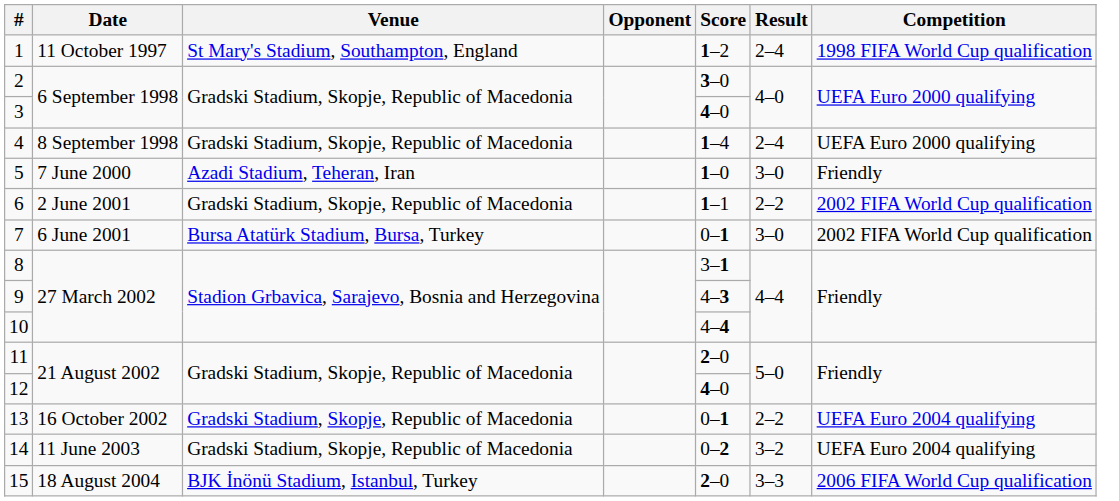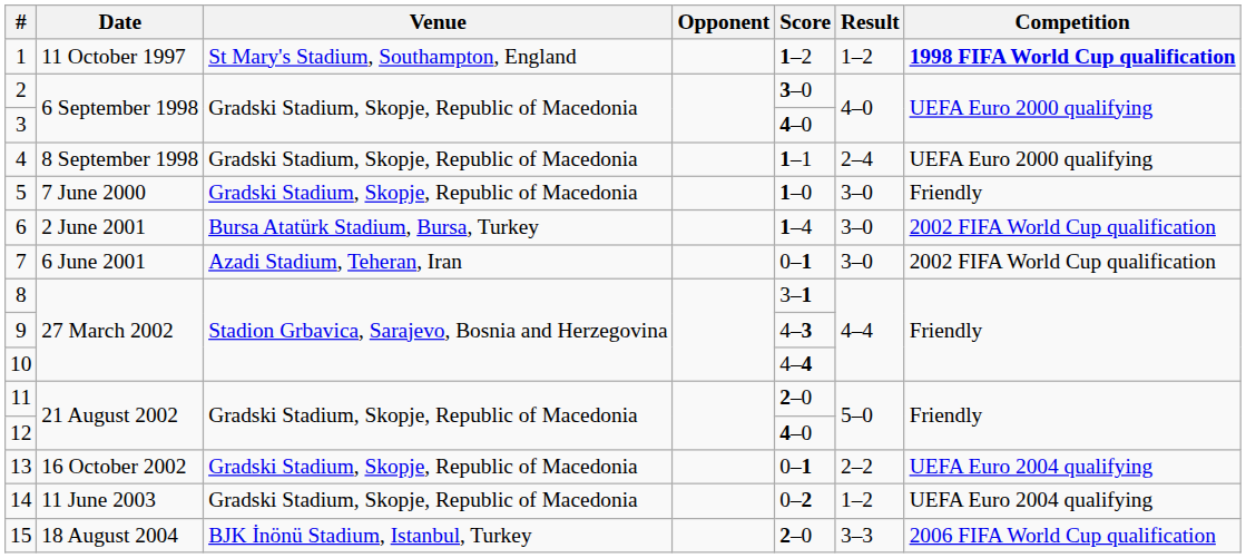1 | Result: 2–4 -> 1–2
1 | Competition: normal -> bold
4 | Score: 1–4 -> 1–1
5 | Venue: Azadi Stadium, Teheran, Iran -> Gradski Stadium, Skopje, Republic of Macedonia
6 | Venue: Gradski Stadium, Skopje, Republic of Macedonia -> Bursa Atatürk Stadium, Bursa, Turkey
6 | Score: 1–1 -> 1–4
6 | Result: 2–2 -> 3–0
7 | Venue: Bursa Atatürk Stadium, Bursa, Turkey -> Azadi Stadium, Teheran, Iran
14 | Result: 3–2 -> 1–2
